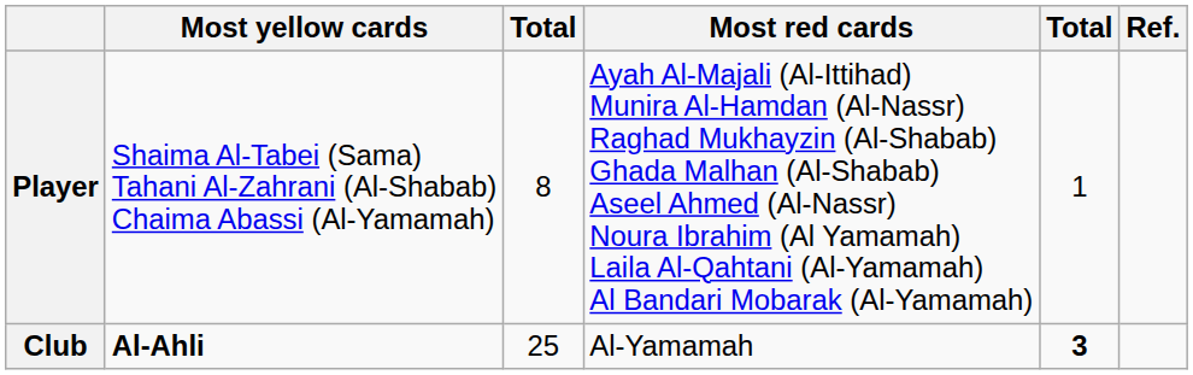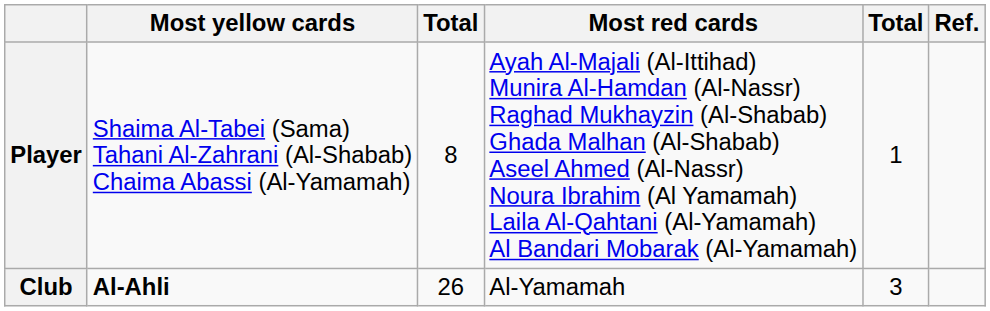Club | column 3: 25 -> 26
Club | column 5: bold -> normal
